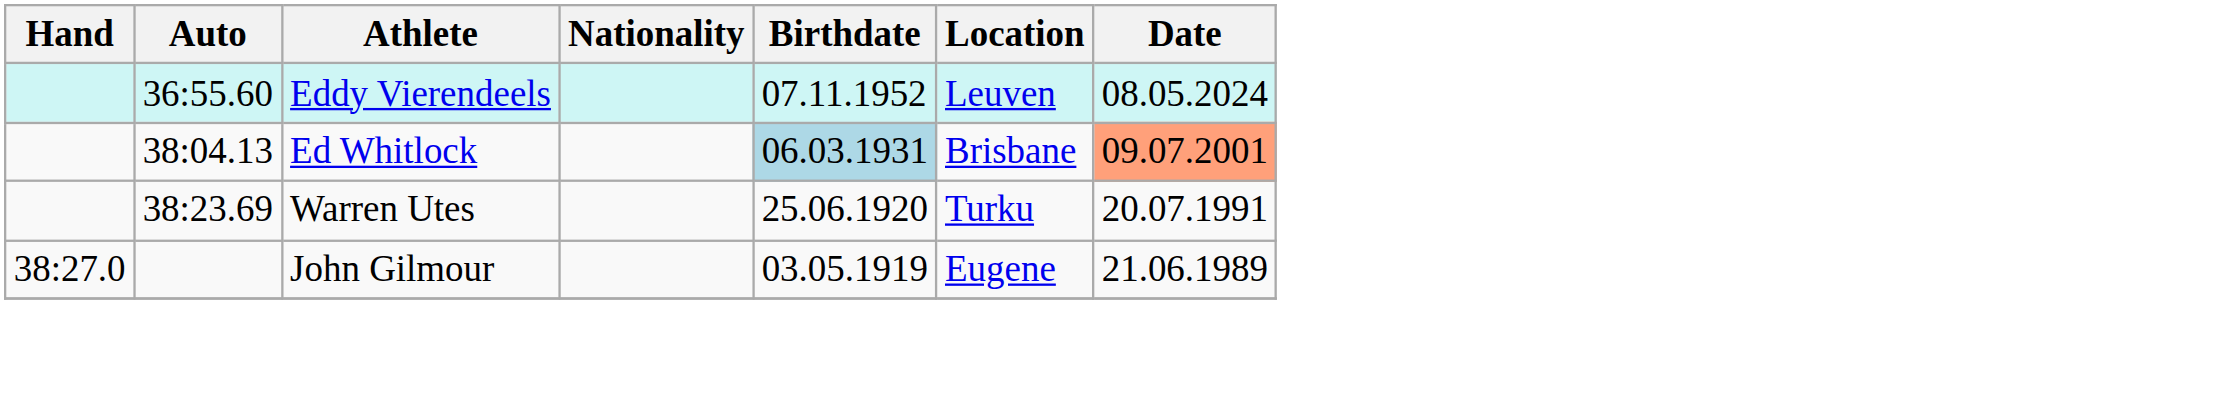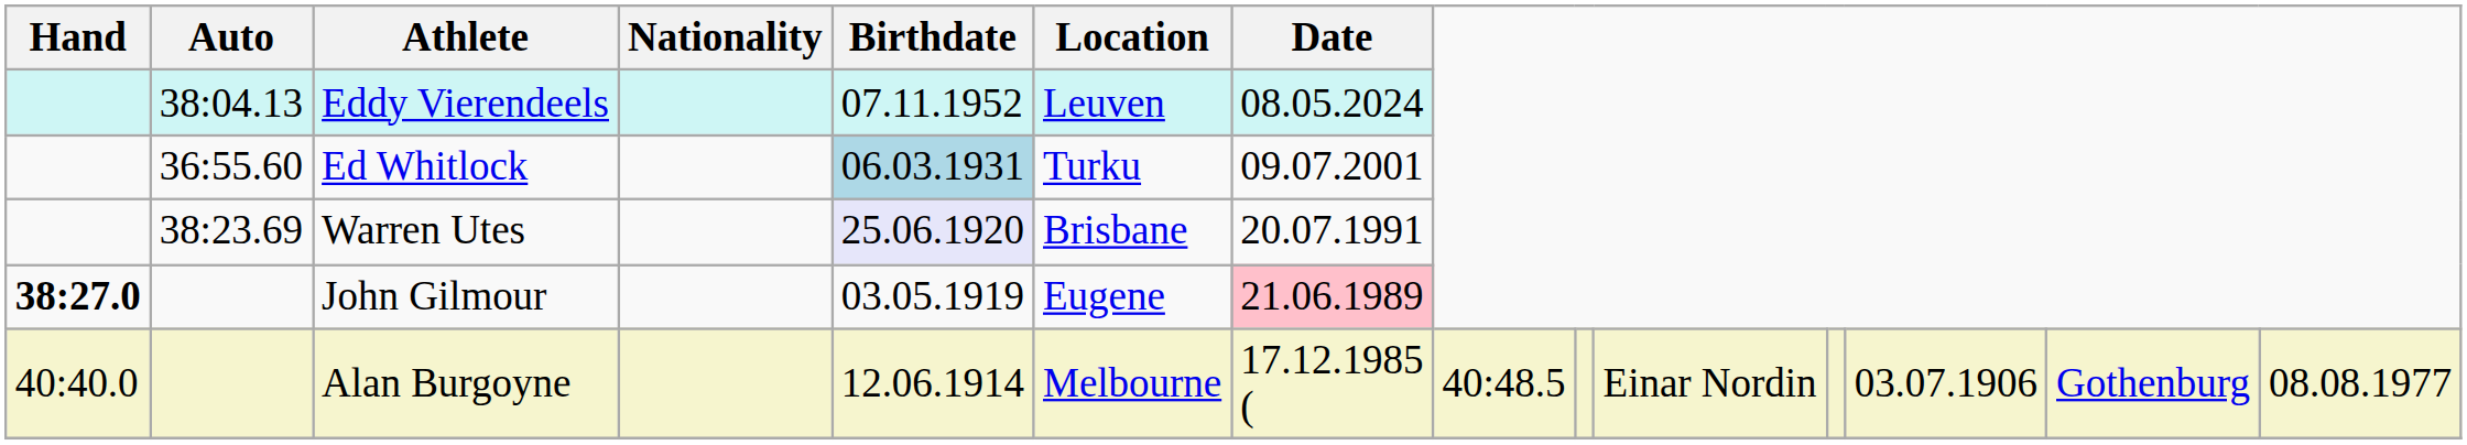Eddy Vierendeels | Auto: 36:55.60 -> 38:04.13
Ed Whitlock | Auto: 38:04.13 -> 36:55.60
Ed Whitlock | Location: Brisbane -> Turku
Ed Whitlock | Date: lightsalmon background -> no background
Warren Utes | Birthdate: no background -> lavender background
Warren Utes | Location: Turku -> Brisbane
John Gilmour | Hand: normal -> bold
John Gilmour | Date: no background -> pink background
+ row: 40:40.0 | Alan Burgoyne | 12.06.1914 | Melbourne | 17.12.1985 ( | 40:48.5 | Einar Nordin | 03.07.1906 | Gothenburg | 08.08.1977
